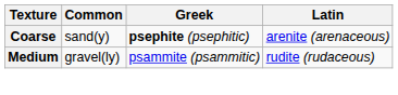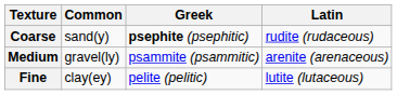Coarse | Latin: arenite (arenaceous) -> rudite (rudaceous)
Medium | Latin: rudite (rudaceous) -> arenite (arenaceous)
+ row: Fine | clay(ey) | pelite (pelitic) | lutite (lutaceous)
